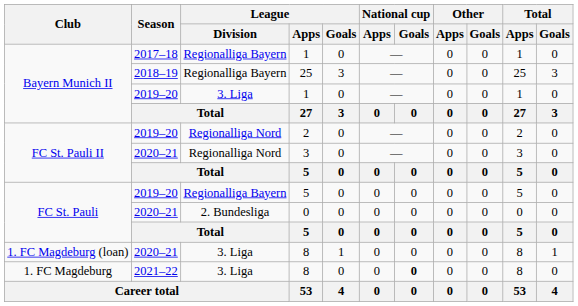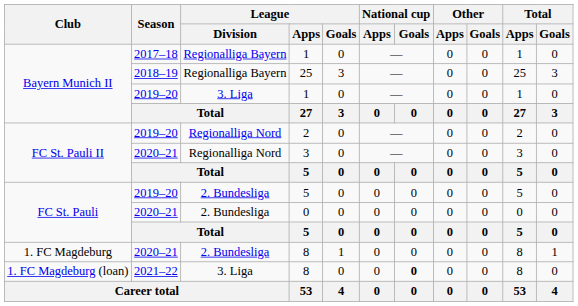2019–20 / 5 | League / Division: Regionalliga Bayern -> 2. Bundesliga
2020–21 / 8 | Club: 1. FC Magdeburg (loan) -> 1. FC Magdeburg
2020–21 / 8 | League / Division: 3. Liga -> 2. Bundesliga
2021–22 / 8 | Club: 1. FC Magdeburg -> 1. FC Magdeburg (loan)
